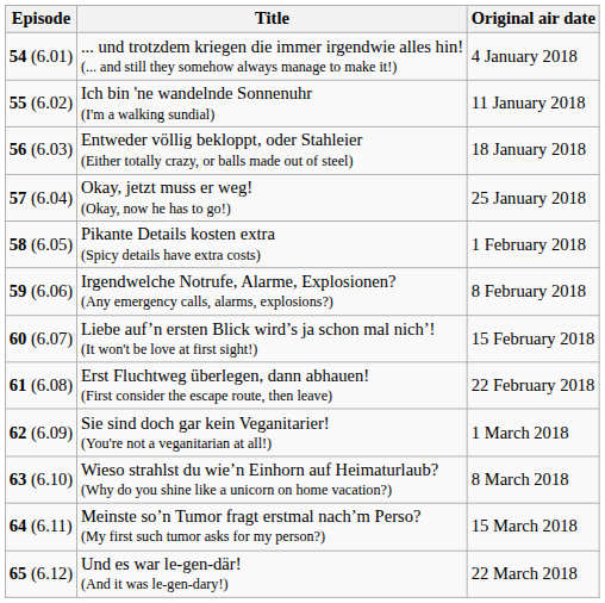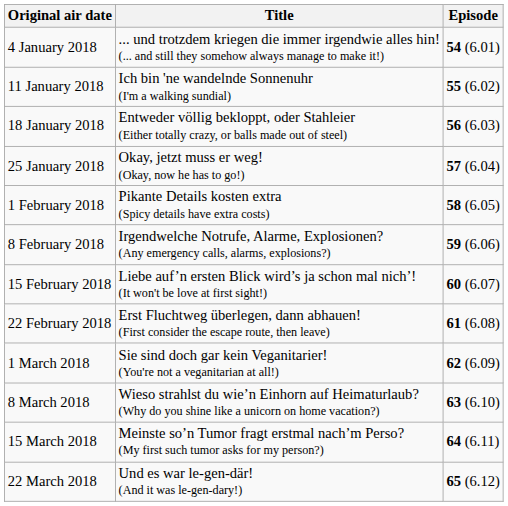columns swapped: Episode <-> Original air date
